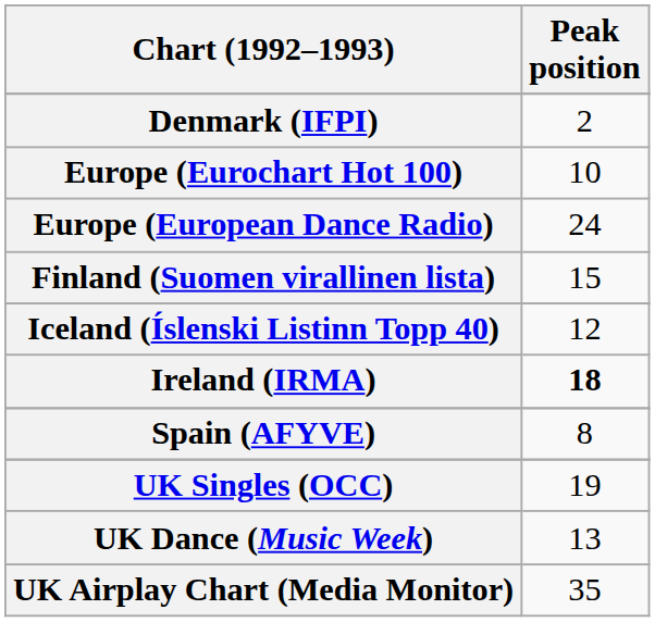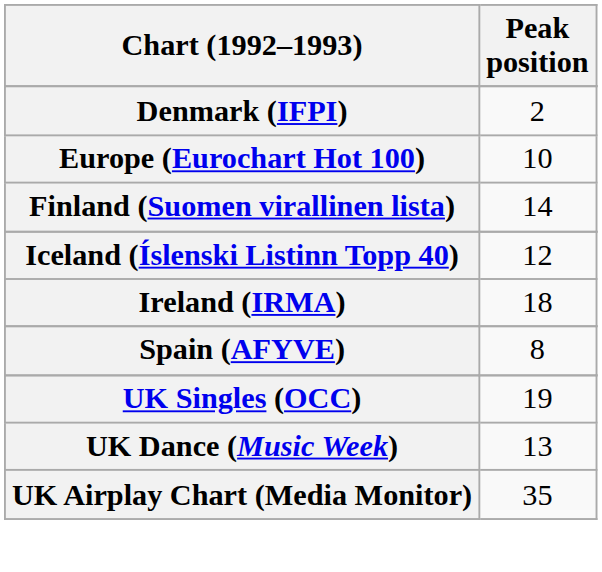- row: Europe (European Dance Radio) | 24
Finland (Suomen virallinen lista) | Peak position: 15 -> 14
Ireland (IRMA) | Peak position: bold -> normal
